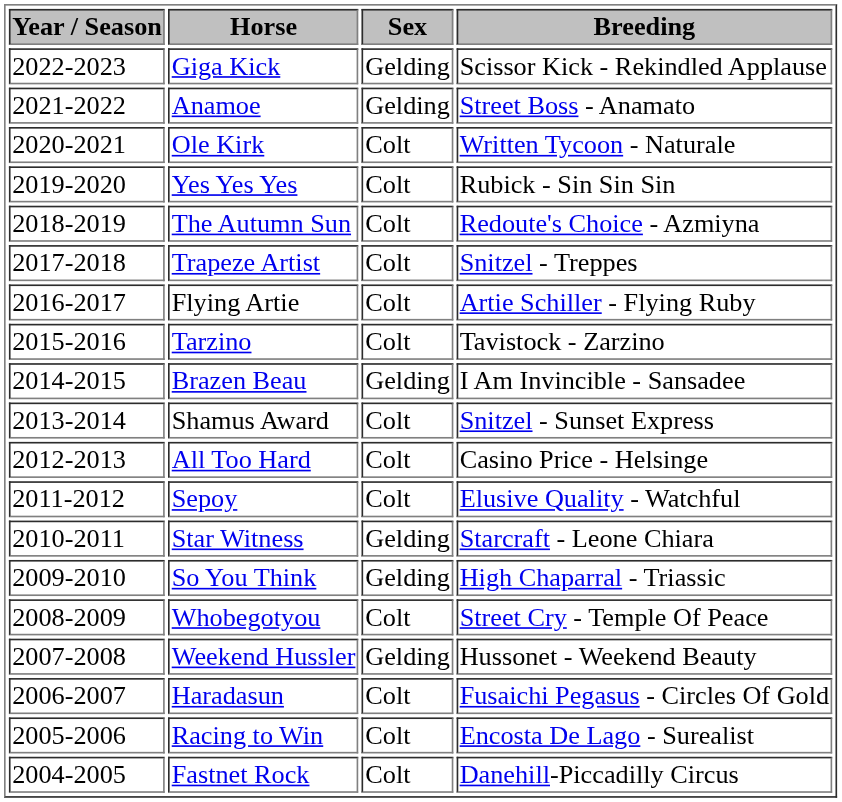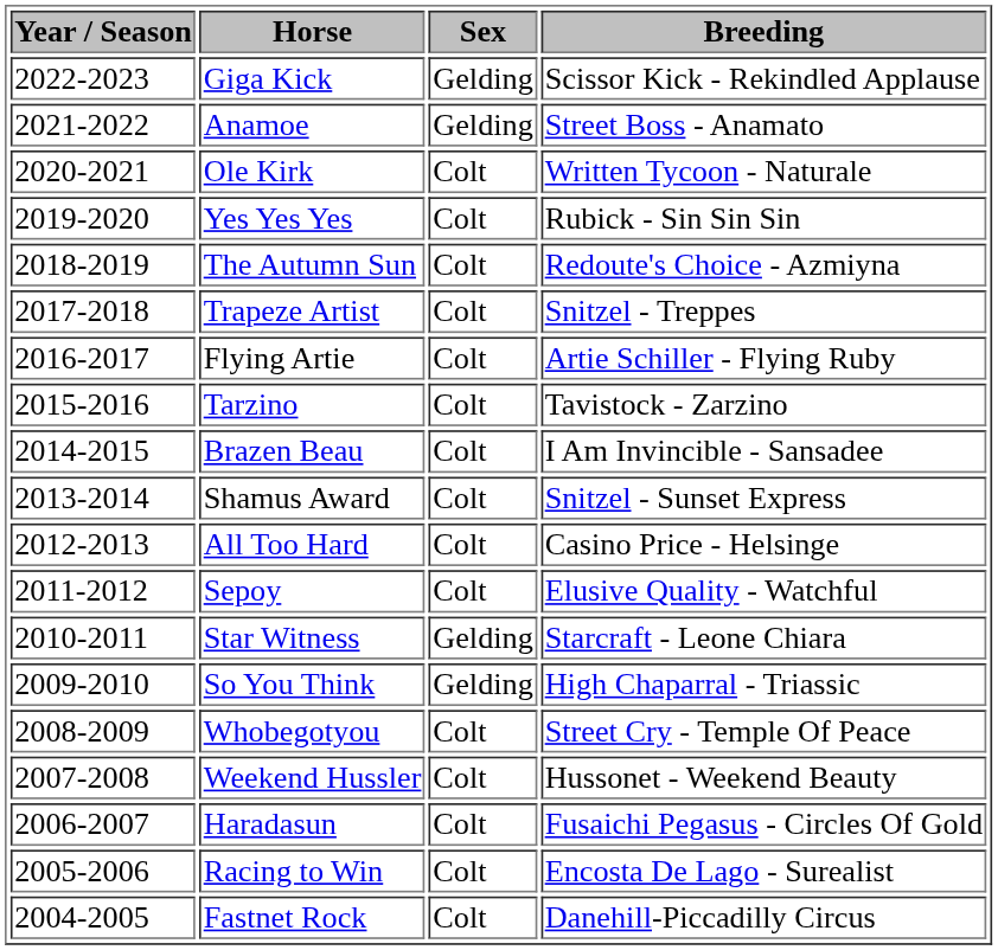Brazen Beau | Sex: Gelding -> Colt
Weekend Hussler | Sex: Gelding -> Colt
